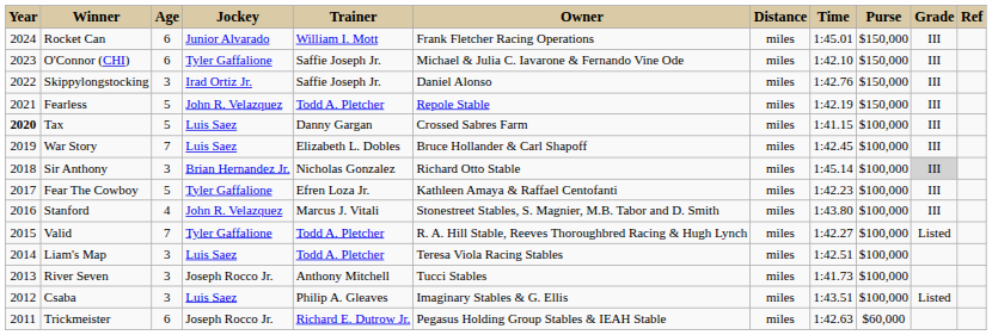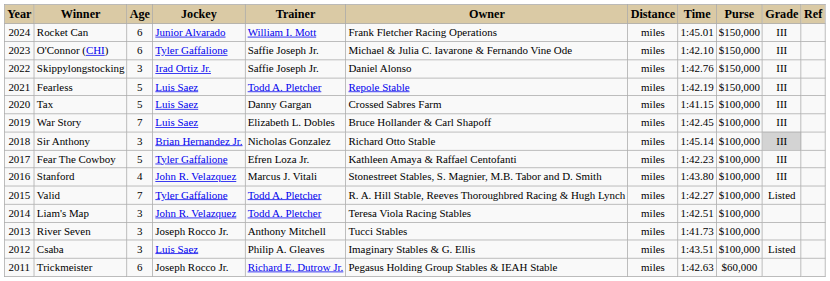Fearless | Jockey: John R. Velazquez -> Luis Saez
Tax | Year: bold -> normal
Liam's Map | Jockey: Luis Saez -> John R. Velazquez
